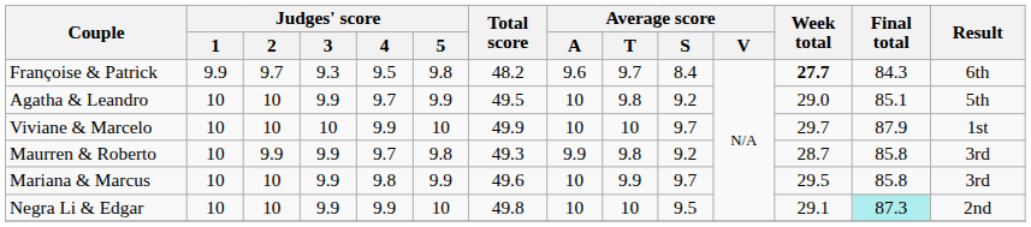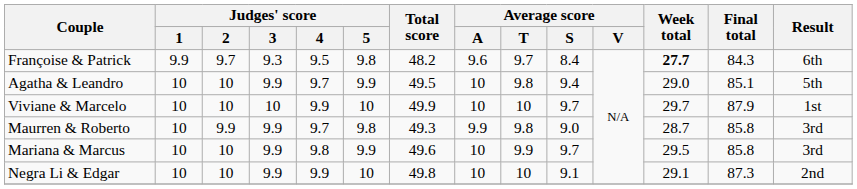Agatha & Leandro | Average score / S: 9.2 -> 9.4
Maurren & Roberto | Average score / S: 9.2 -> 9.0
Negra Li & Edgar | Average score / S: 9.5 -> 9.1
Negra Li & Edgar | Final total: paleturquoise background -> no background
